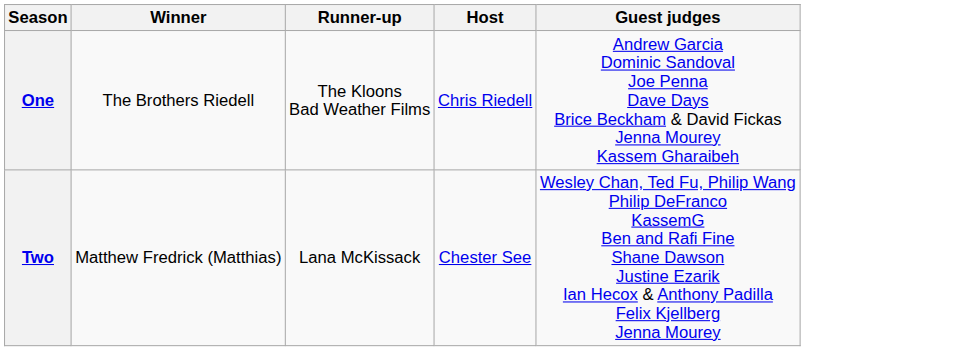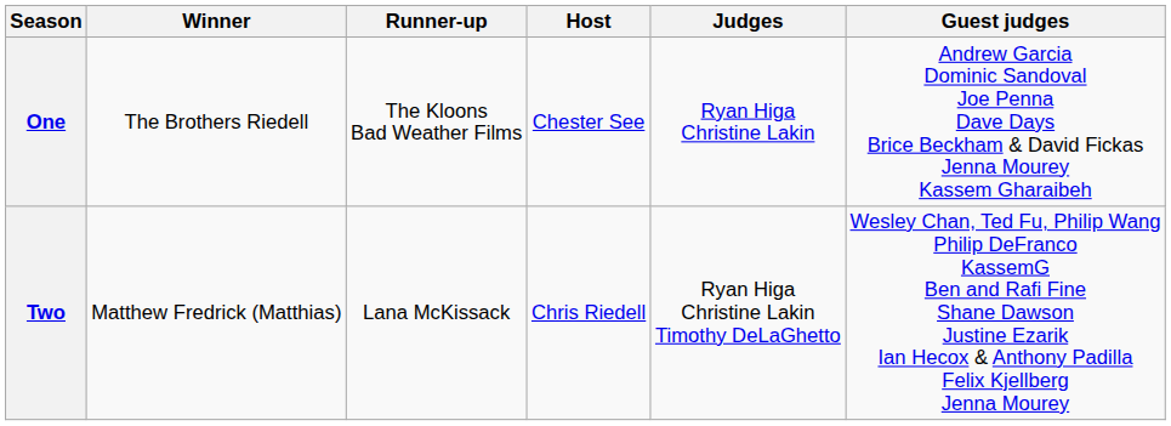+ column: Judges | Ryan Higa Christine Lakin | Ryan Higa Christine Lakin Timothy DeLaGhetto
One | Host: Chris Riedell -> Chester See
Two | Host: Chester See -> Chris Riedell
